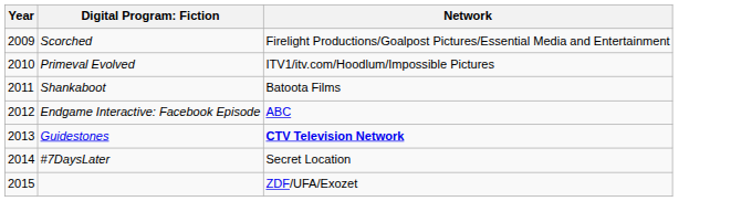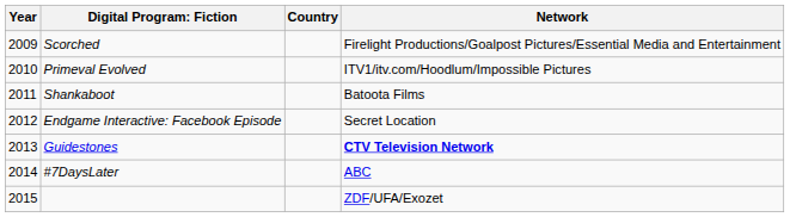+ column: Country
Endgame Interactive: Facebook Episode | Network: ABC -> Secret Location
#7DaysLater | Network: Secret Location -> ABC
